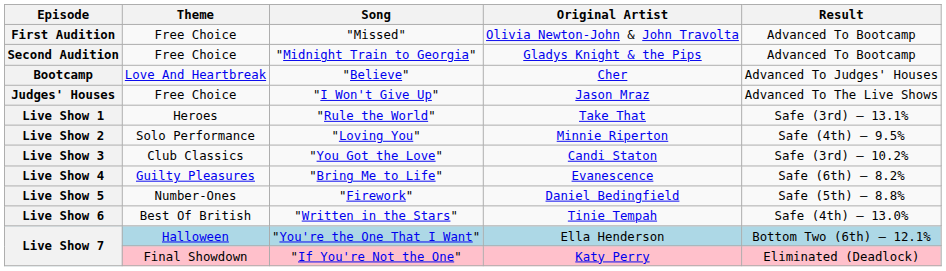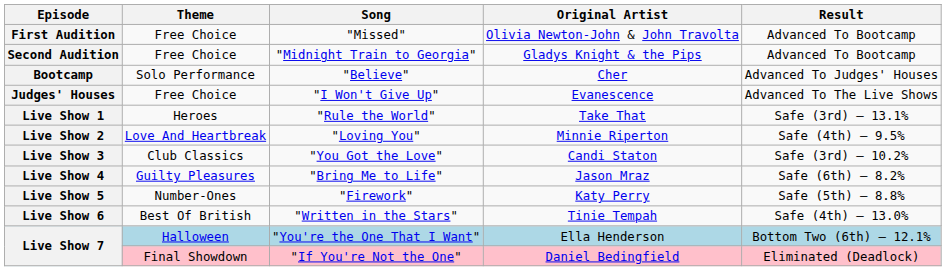Bootcamp | Theme: Love And Heartbreak -> Solo Performance
Judges' Houses | Original Artist: Jason Mraz -> Evanescence
Live Show 2 | Theme: Solo Performance -> Love And Heartbreak
Live Show 4 | Original Artist: Evanescence -> Jason Mraz
Live Show 5 | Original Artist: Daniel Bedingfield -> Katy Perry
Live Show 7 / "If You're Not the One" | Original Artist: Katy Perry -> Daniel Bedingfield
